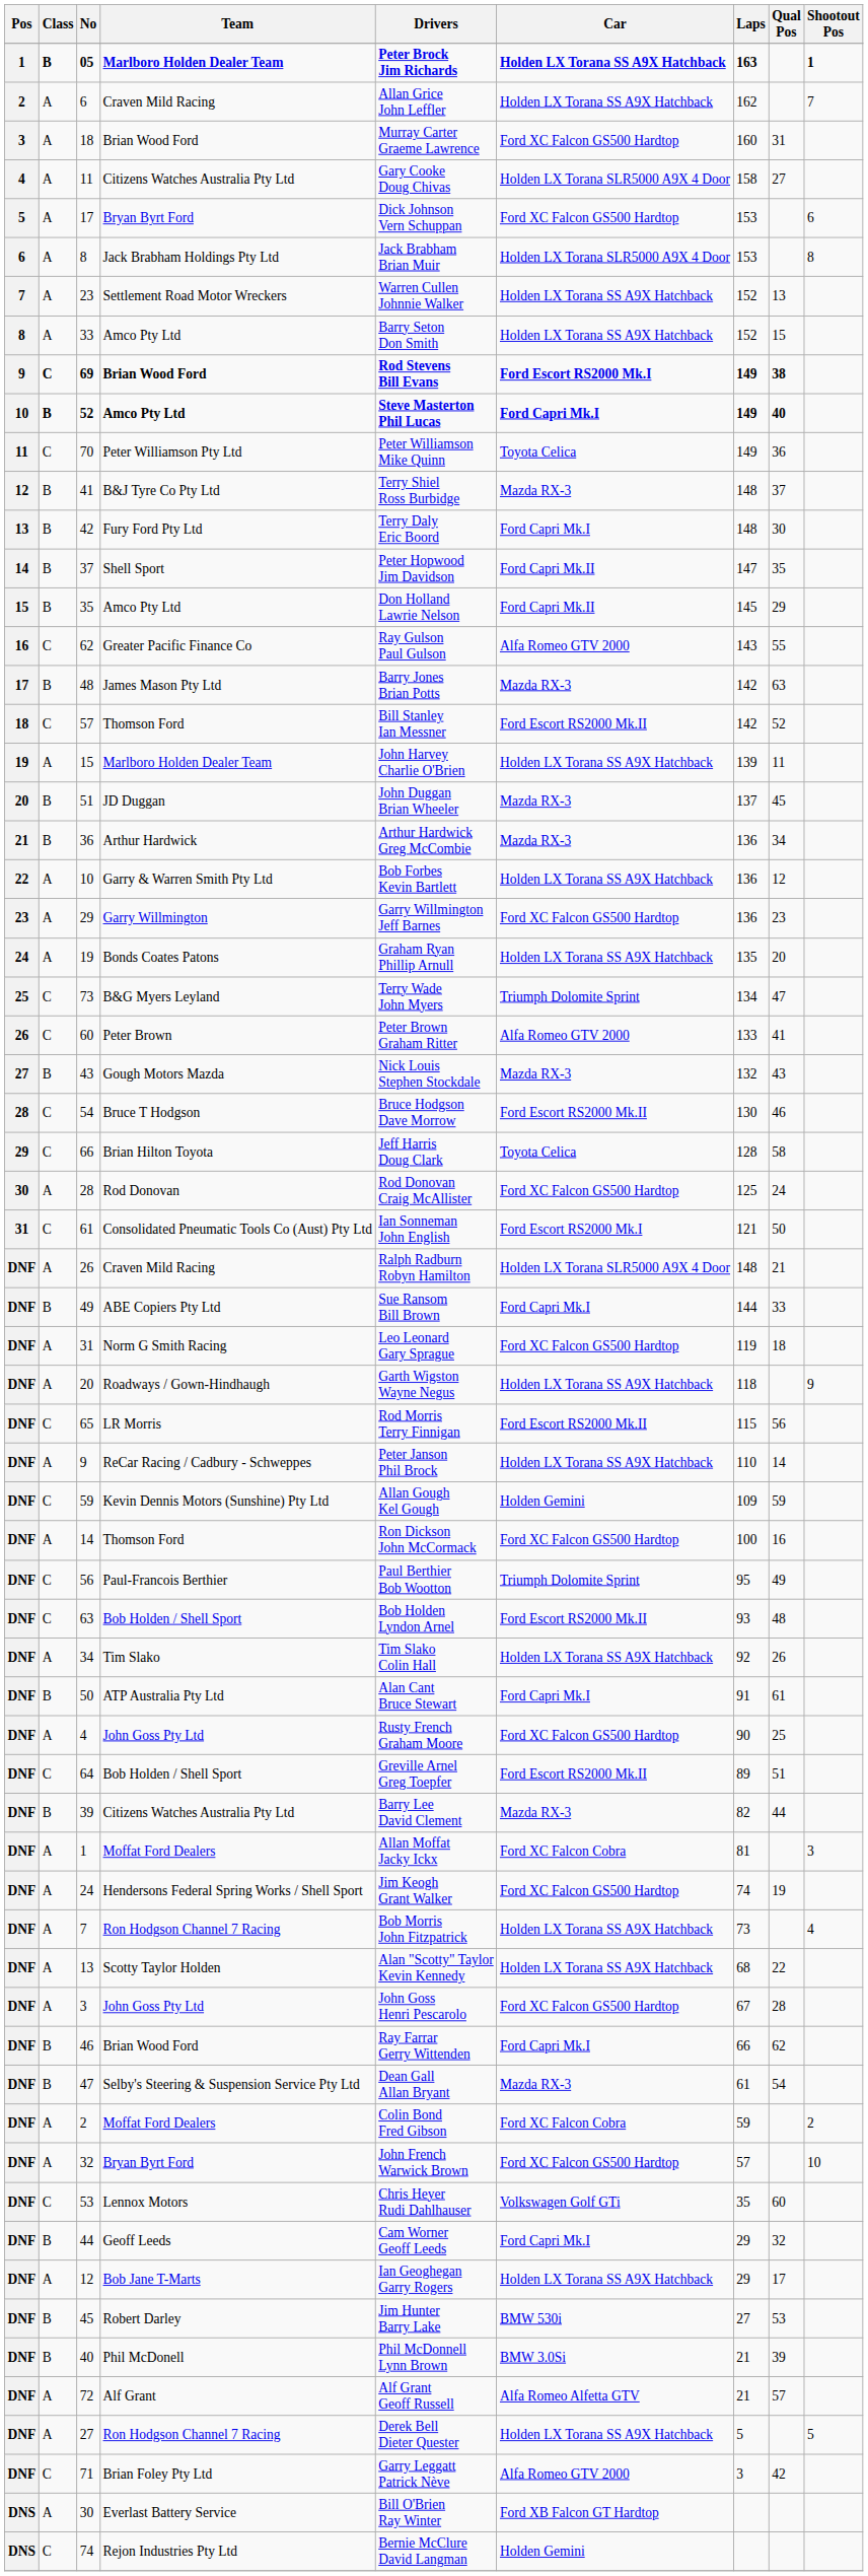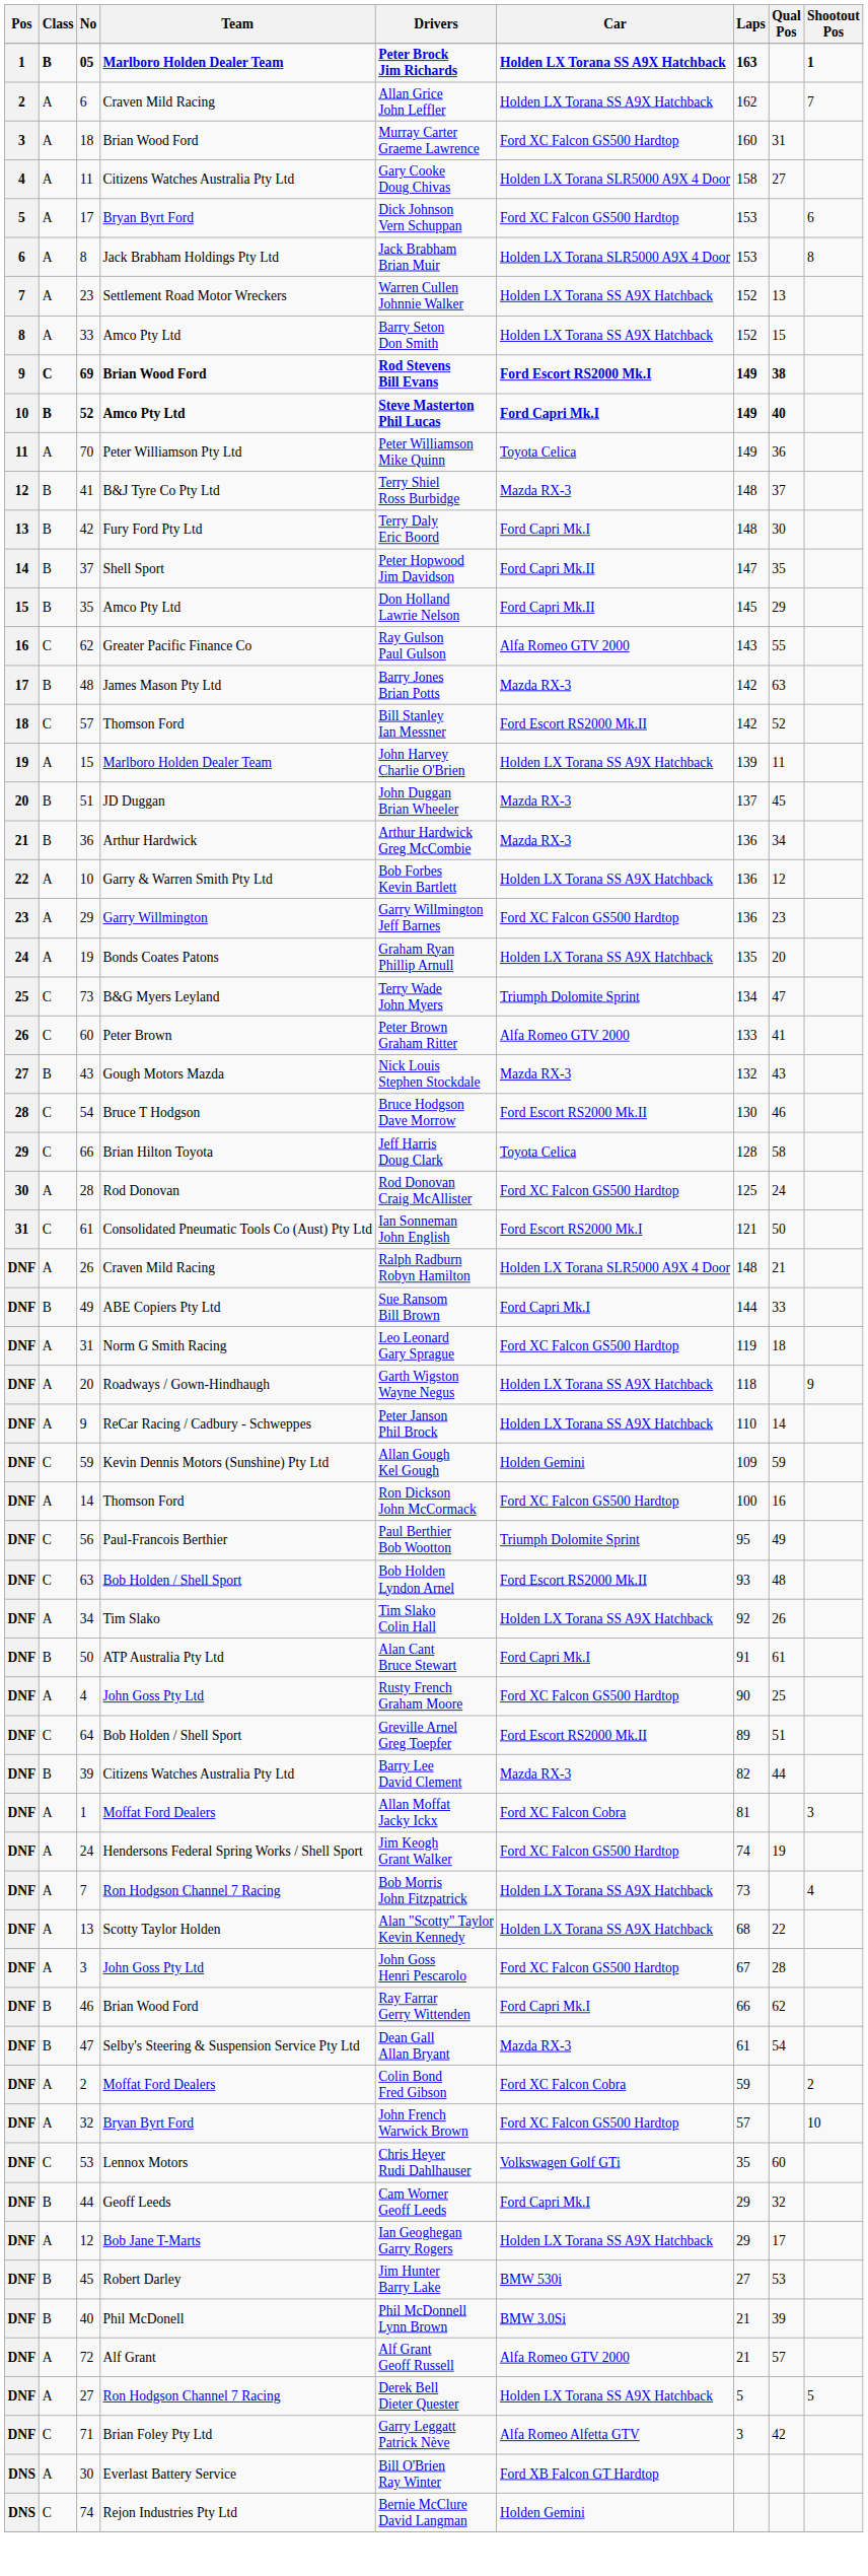70 | Class: C -> A
- row: DNF | C | 65 | LR Morris | Rod Morris Terry Finnigan | Ford Escort RS2000 Mk.II | 115 | 56
72 | Car: Alfa Romeo Alfetta GTV -> Alfa Romeo GTV 2000
71 | Car: Alfa Romeo GTV 2000 -> Alfa Romeo Alfetta GTV
